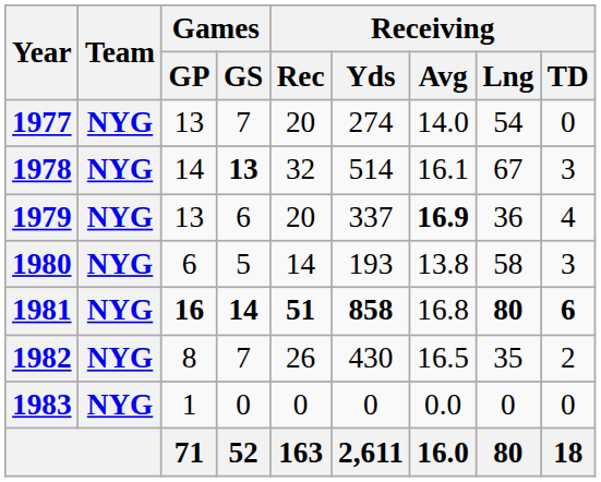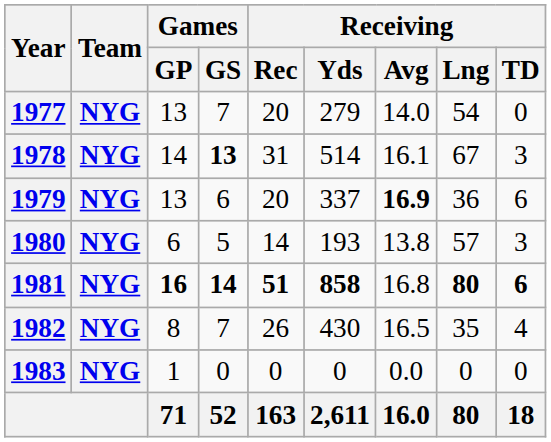1977 | Receiving / Yds: 274 -> 279
1978 | Receiving / Rec: 32 -> 31
1979 | Receiving / TD: 4 -> 6
1980 | Receiving / Lng: 58 -> 57
1982 | Receiving / TD: 2 -> 4
